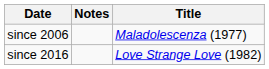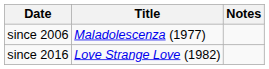columns swapped: Title <-> Notes
